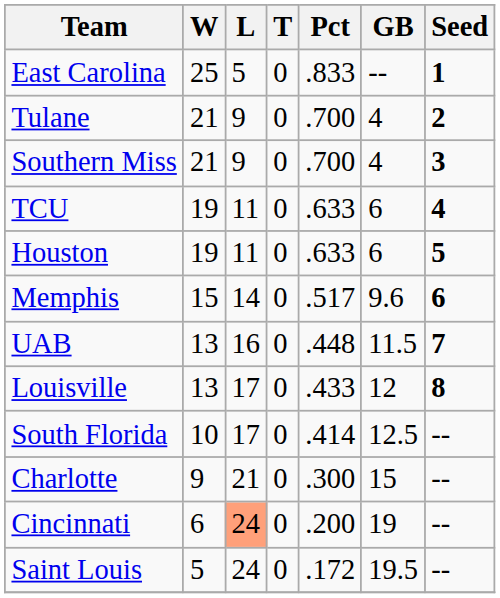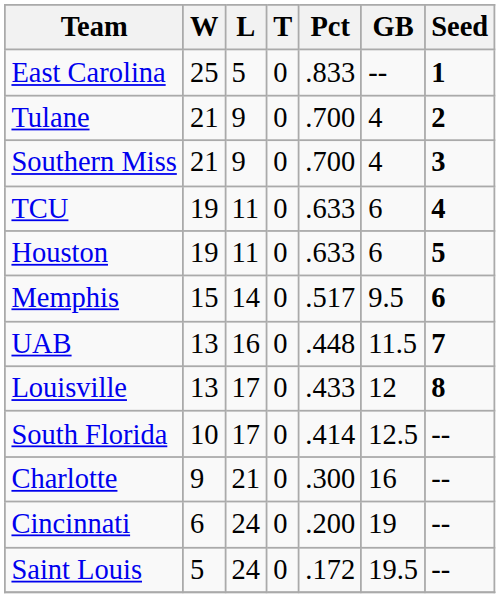Memphis | GB: 9.6 -> 9.5
Charlotte | GB: 15 -> 16
Cincinnati | L: lightsalmon background -> no background
